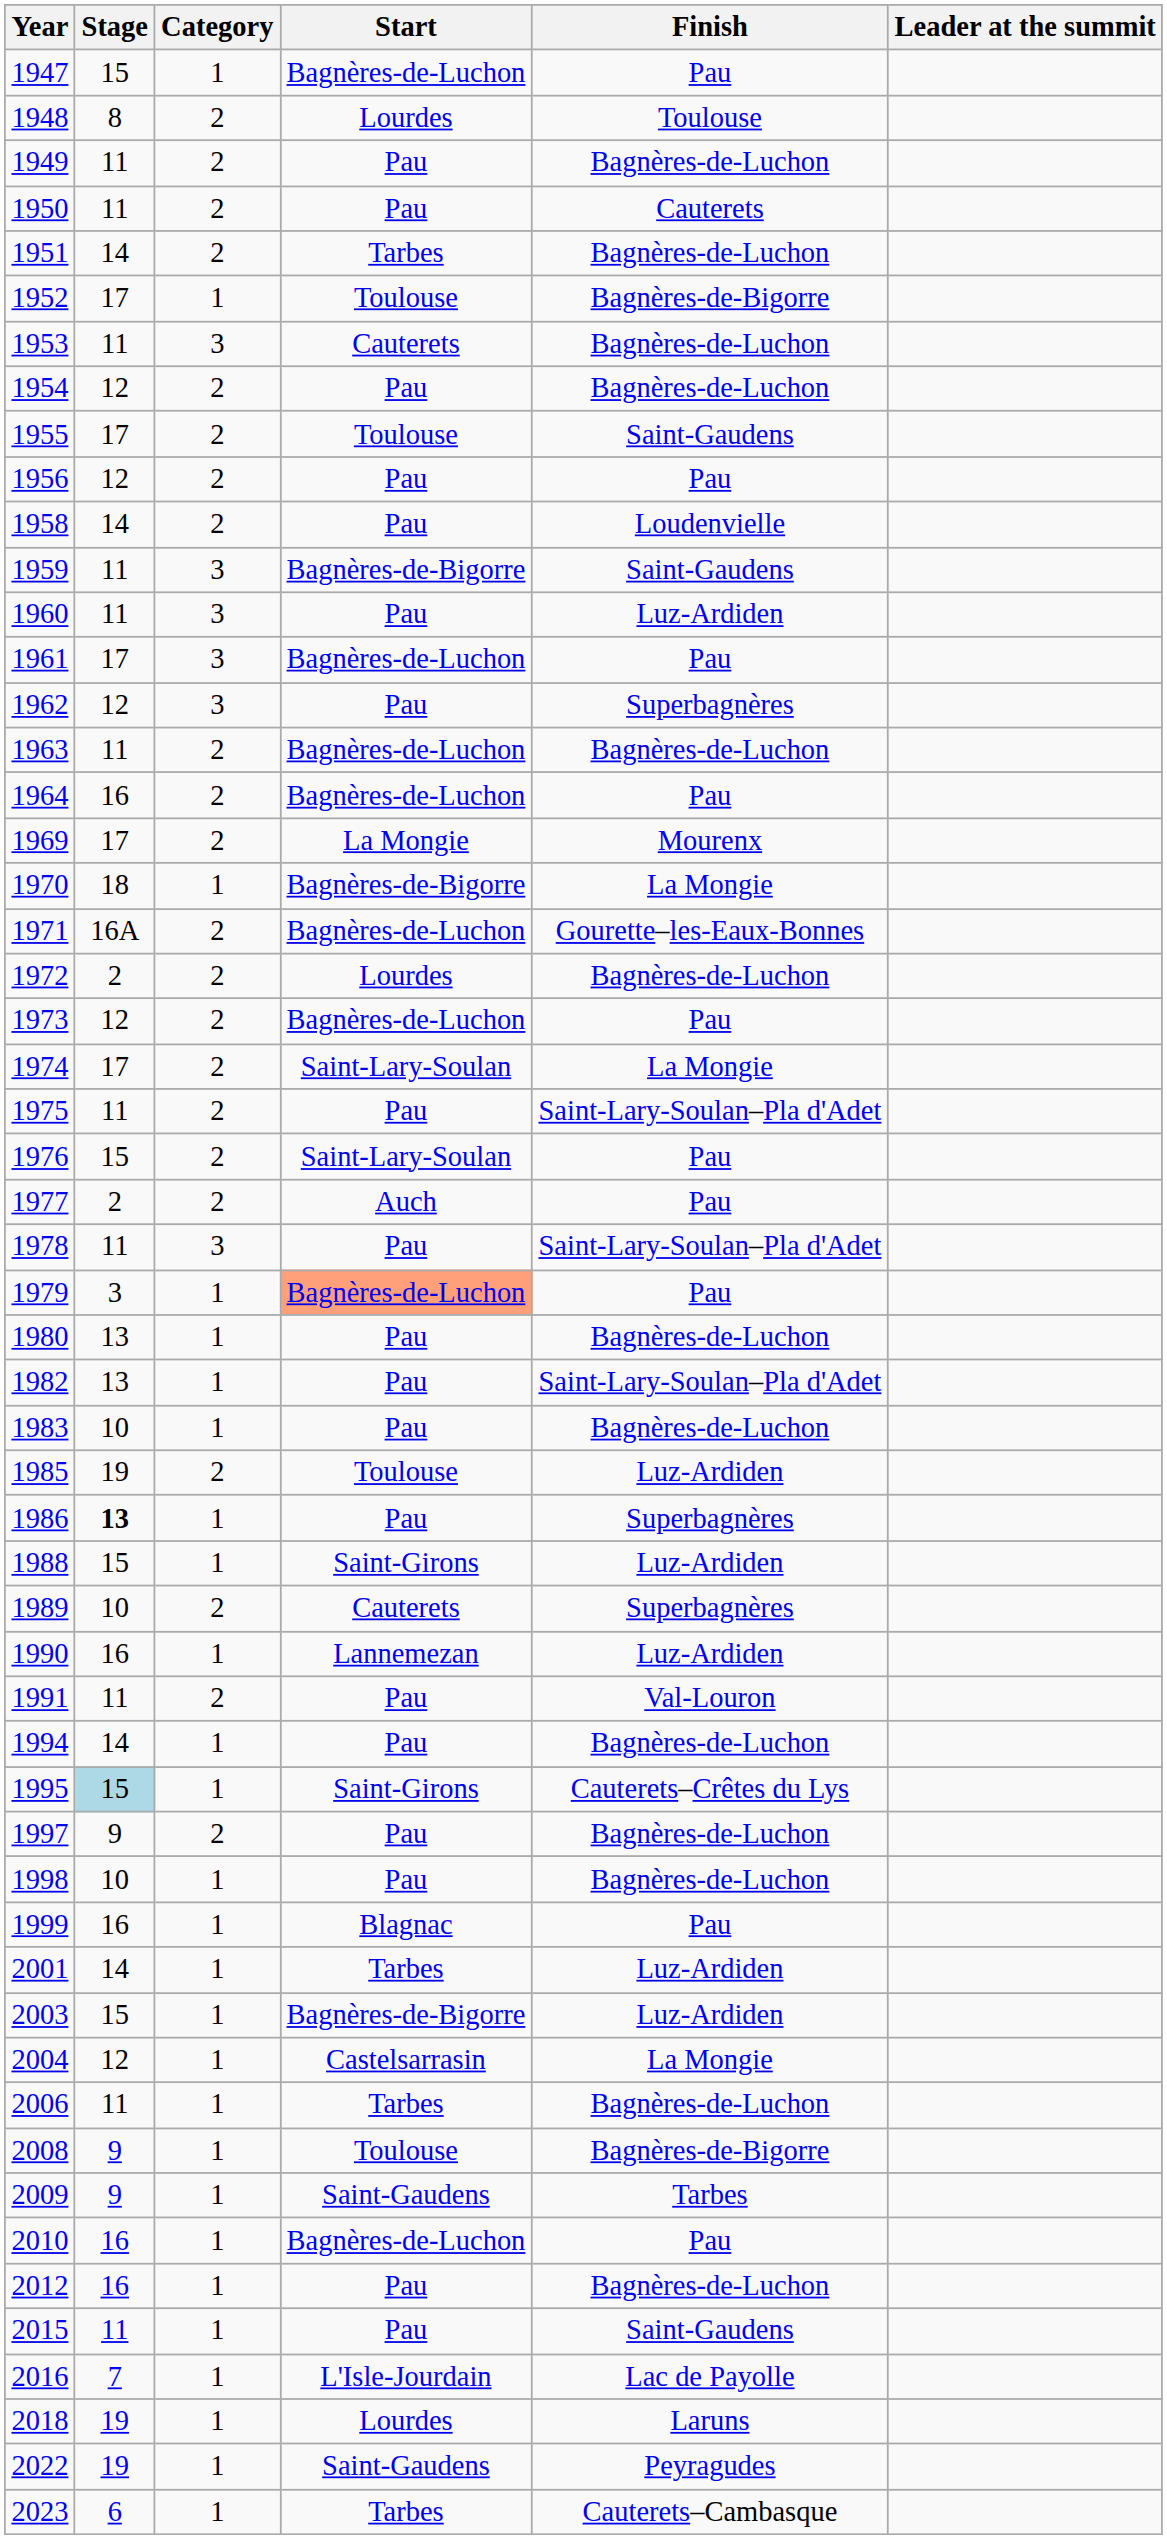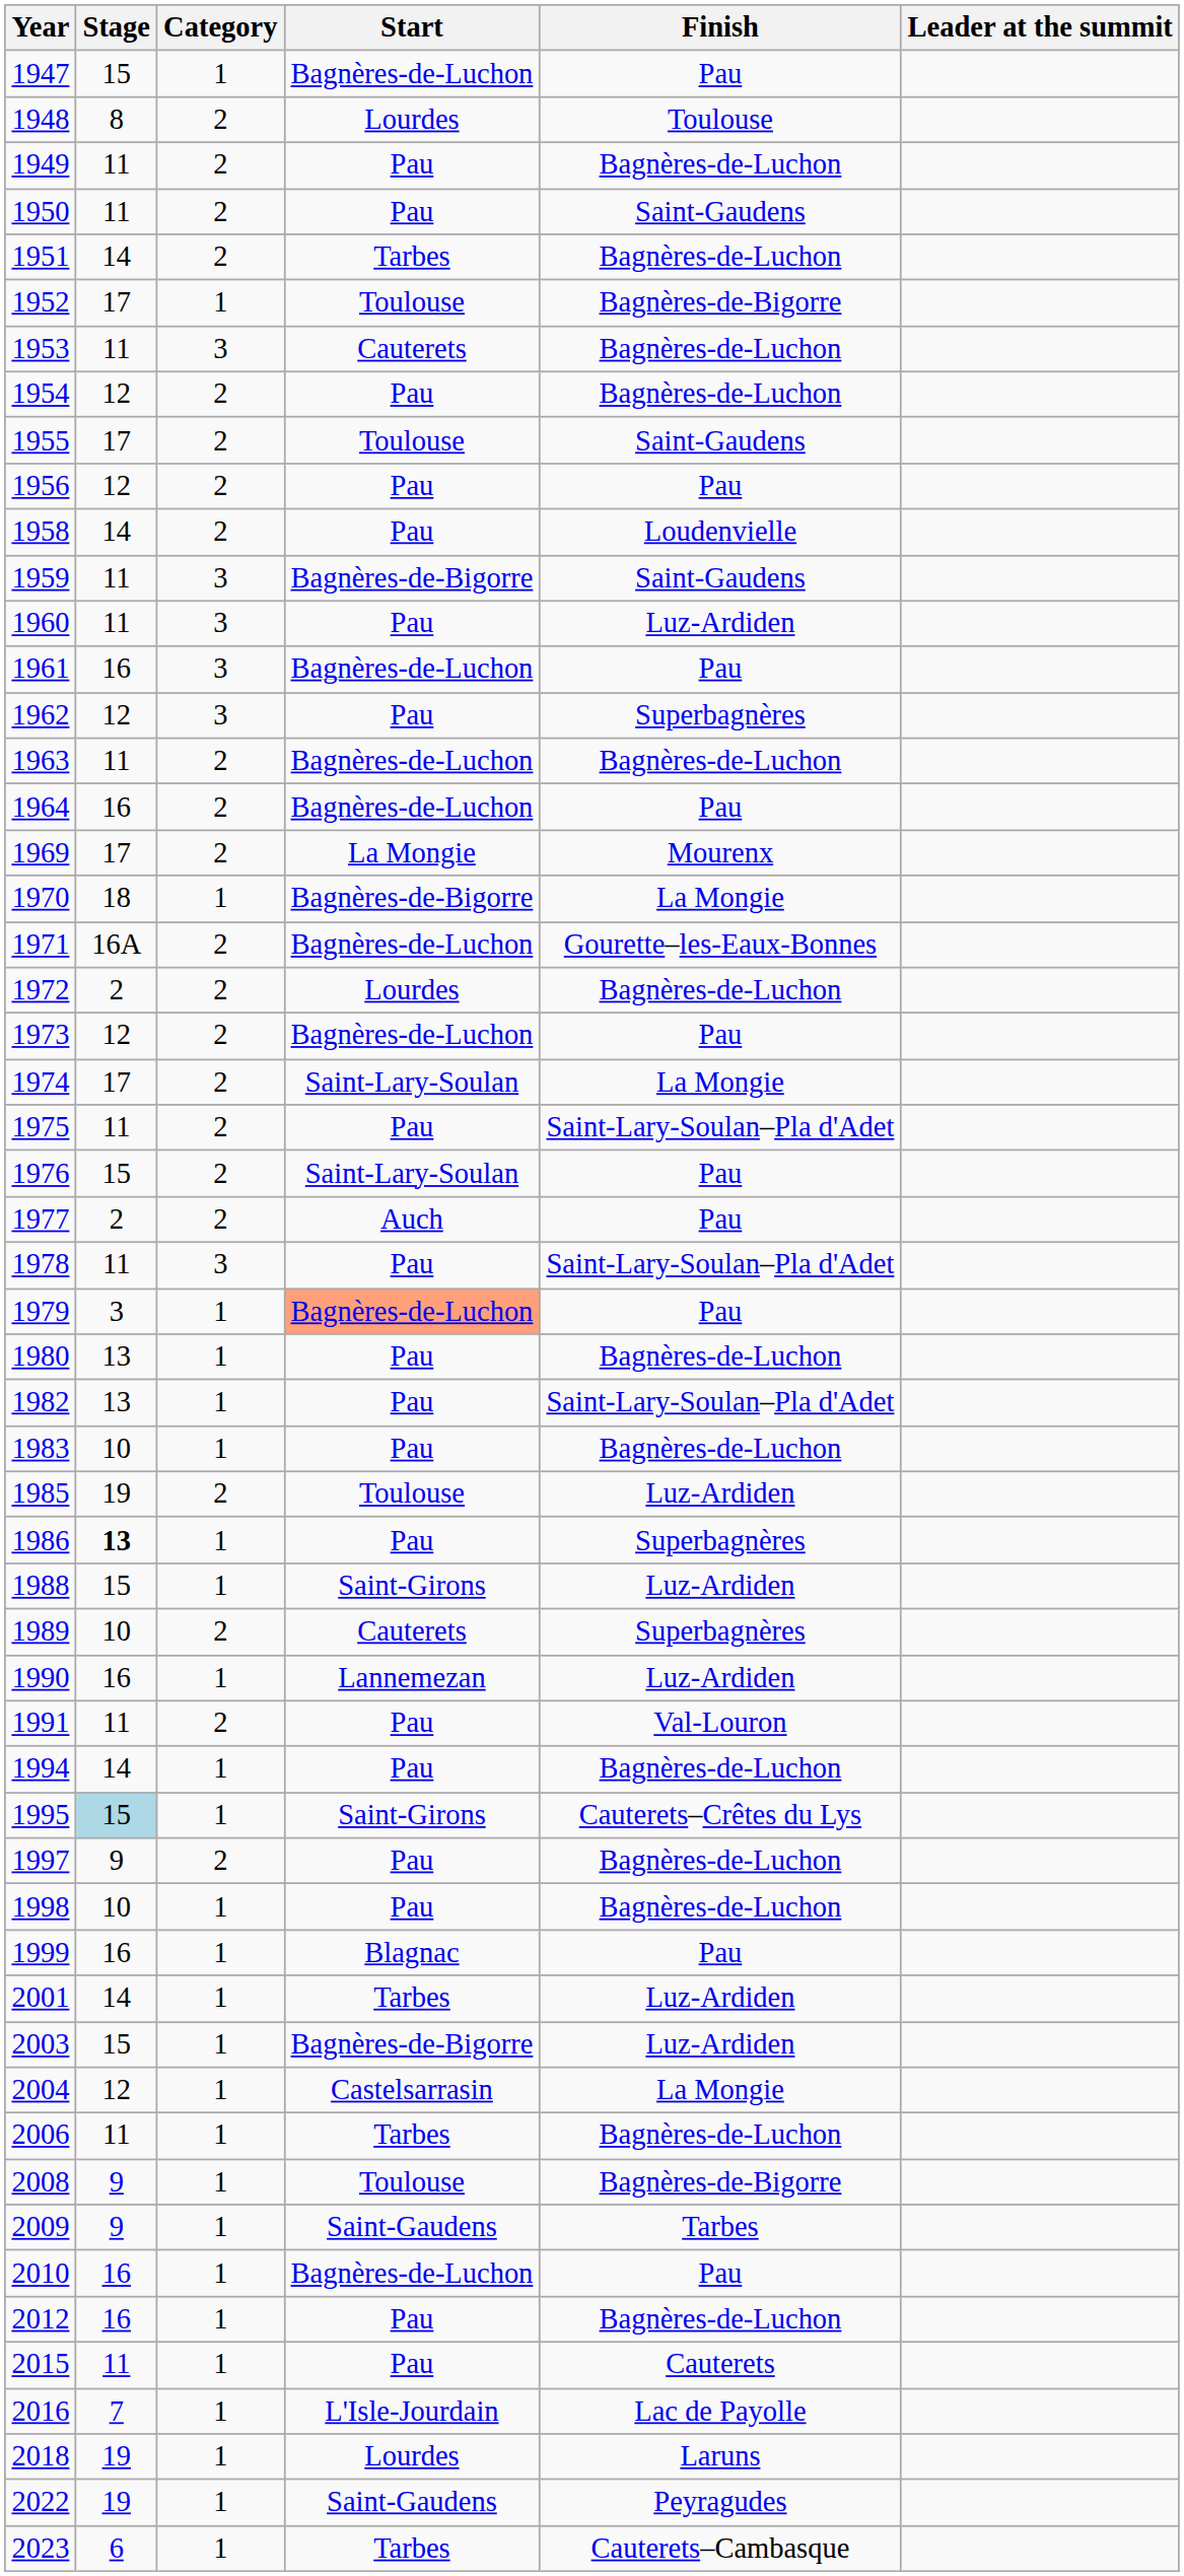1950 | Finish: Cauterets -> Saint-Gaudens
1961 | Stage: 17 -> 16
2015 | Finish: Saint-Gaudens -> Cauterets
